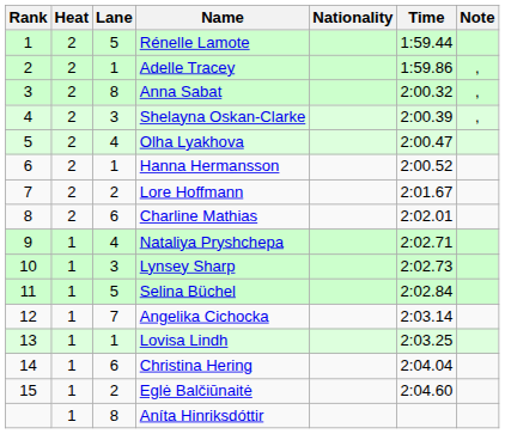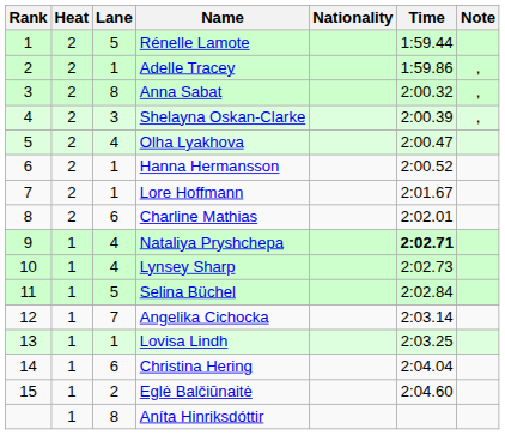Lore Hoffmann | Lane: 2 -> 1
Nataliya Pryshchepa | Time: normal -> bold
Lynsey Sharp | Lane: 3 -> 4
